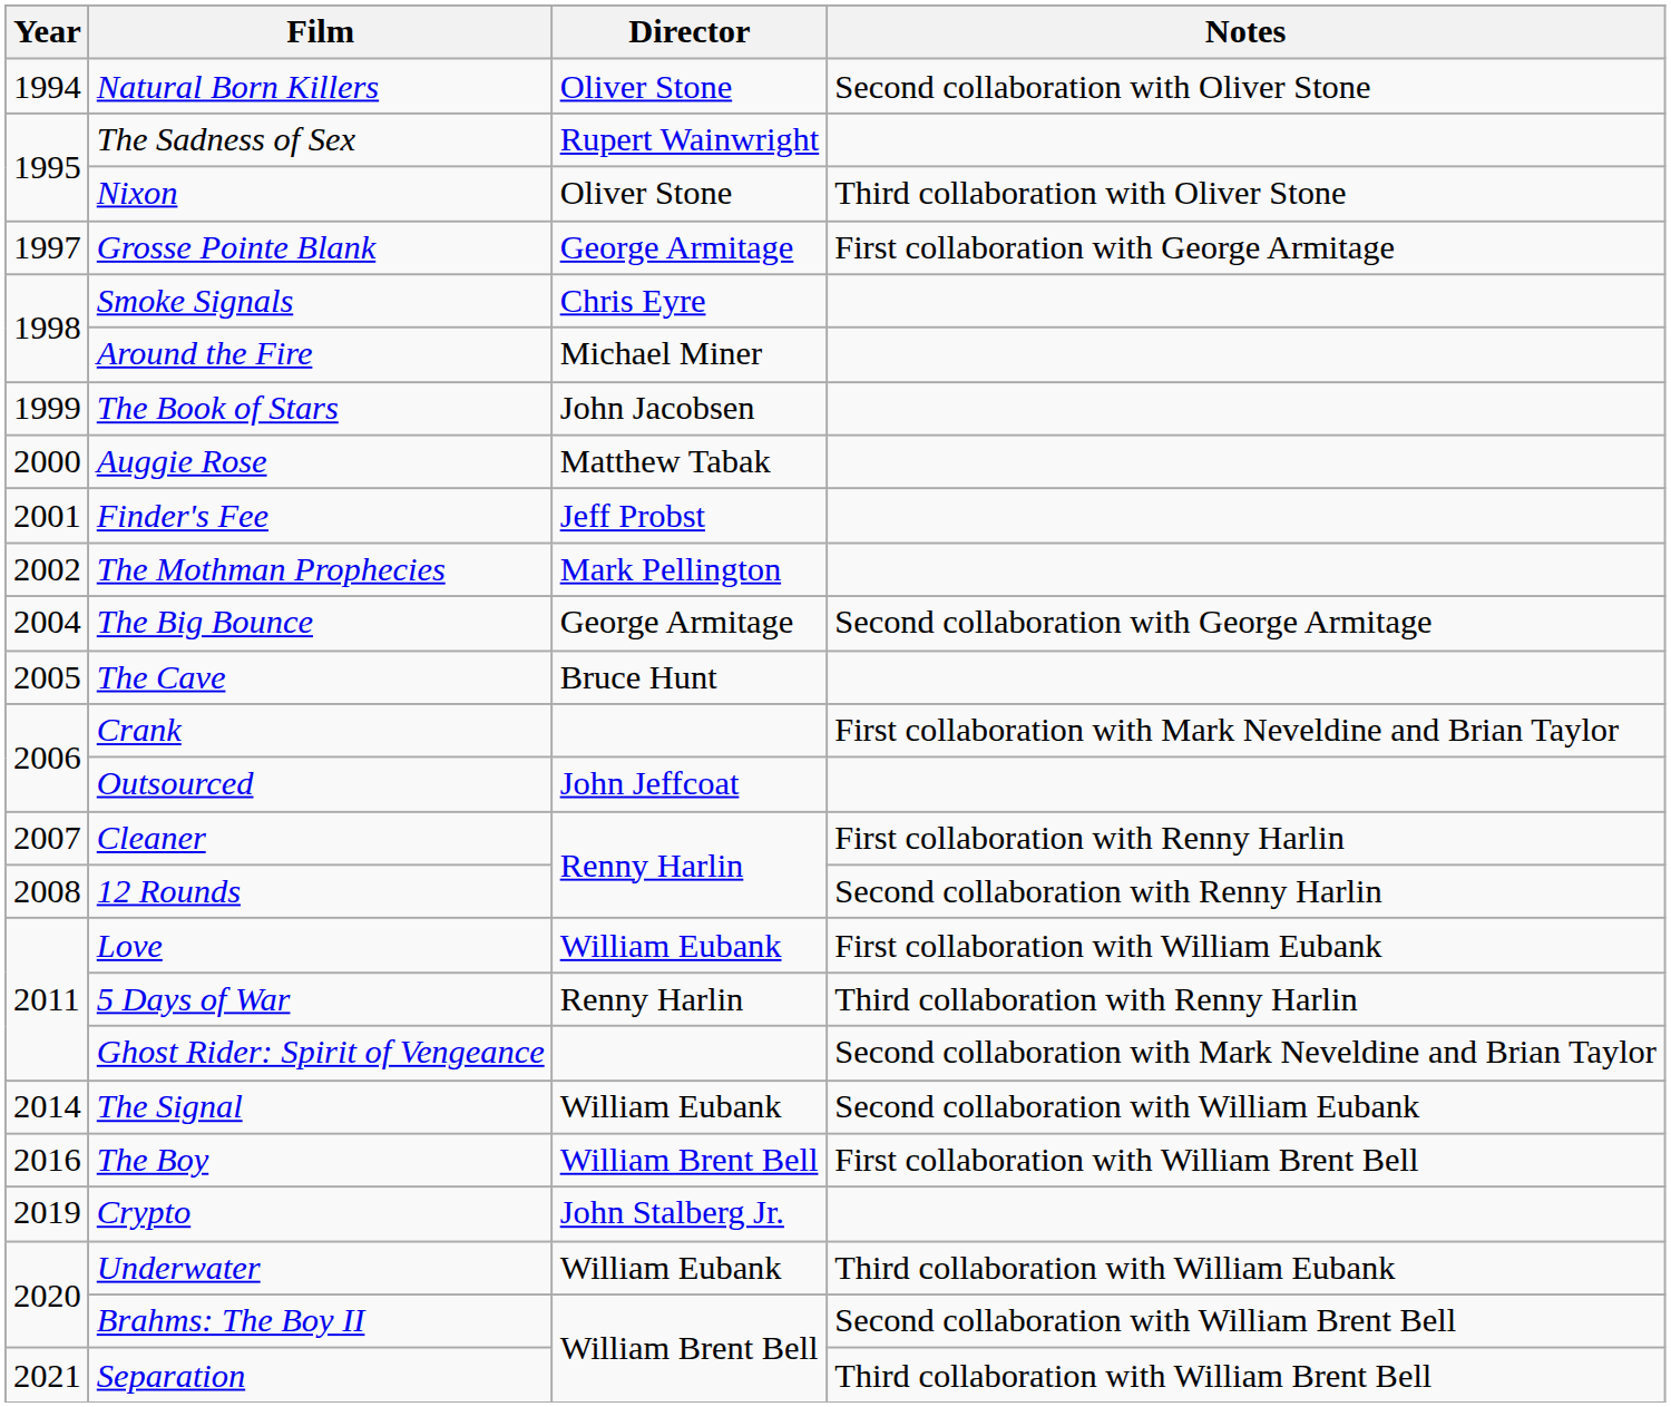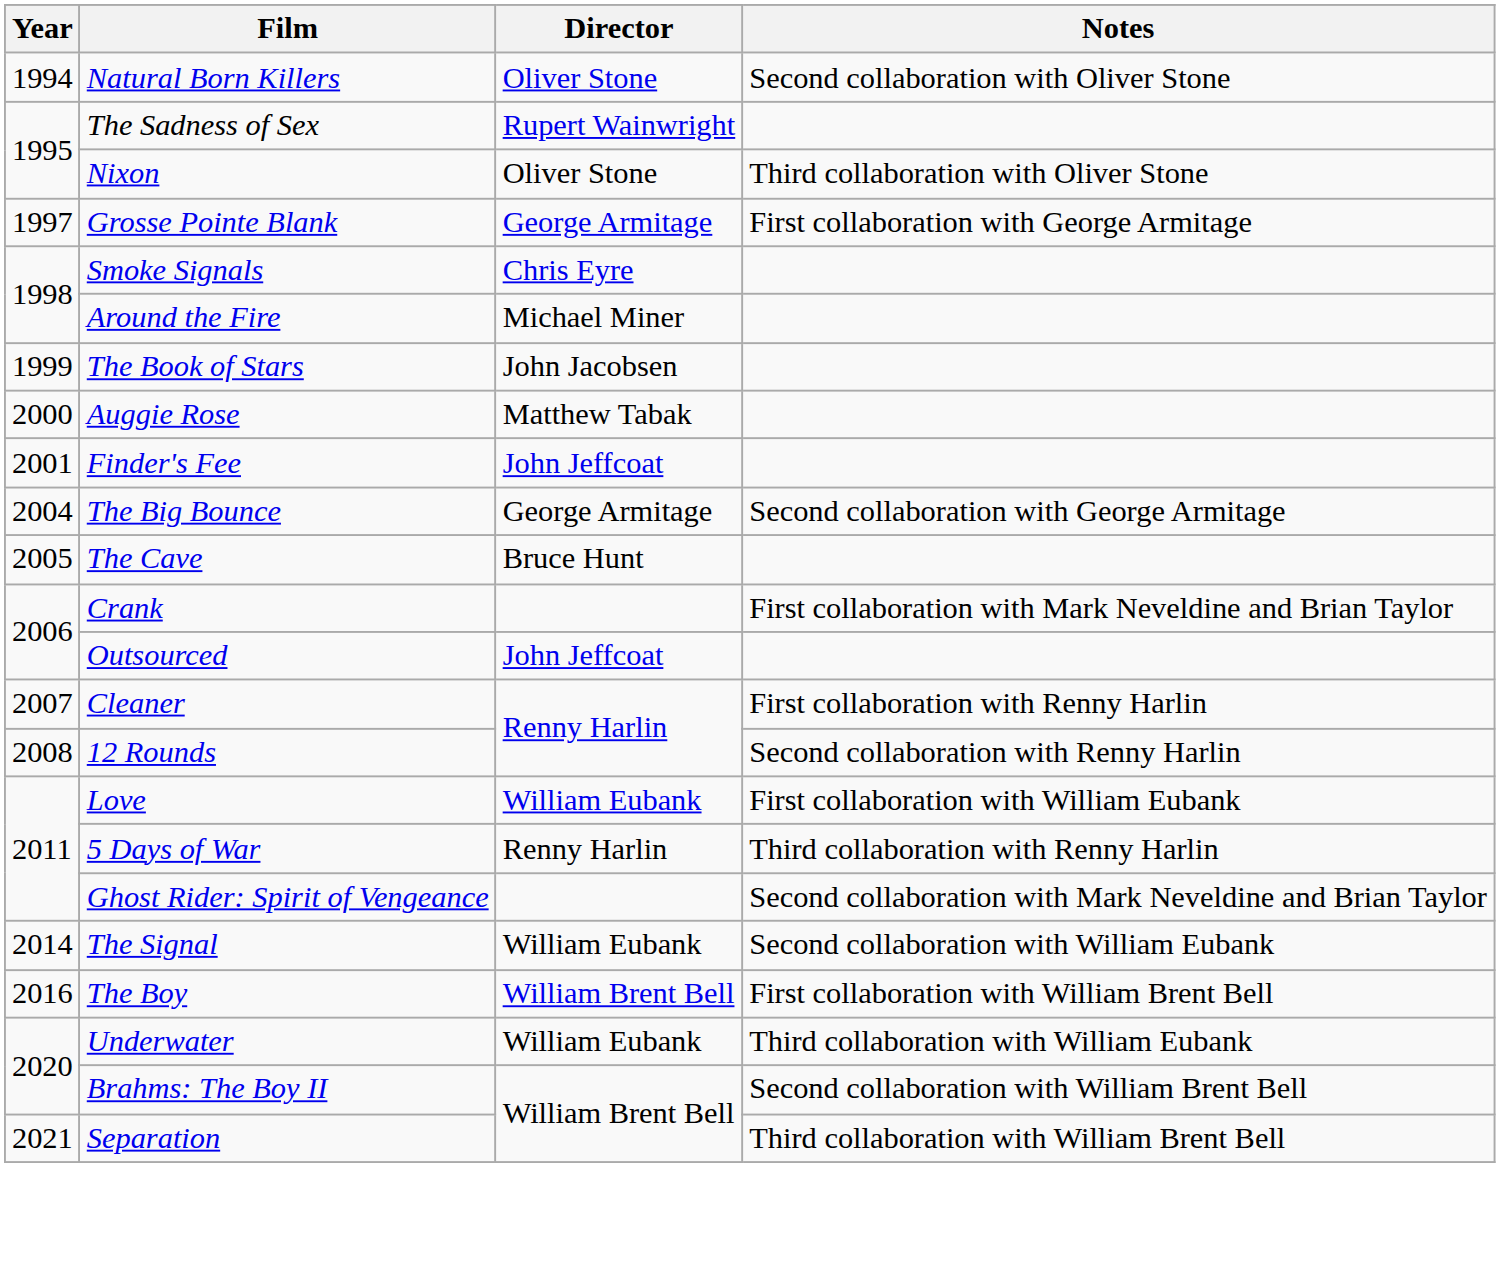Finder's Fee | Director: Jeff Probst -> John Jeffcoat
- row: 2002 | The Mothman Prophecies | Mark Pellington
- row: 2019 | Crypto | John Stalberg Jr.
